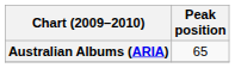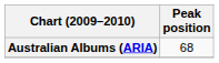Australian Albums (ARIA) | Peak position: 65 -> 68
